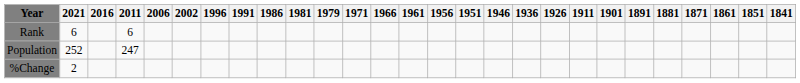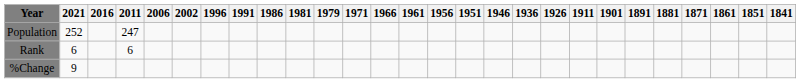rows swapped: Population <-> Rank
%Change | 2021: 2 -> 9
